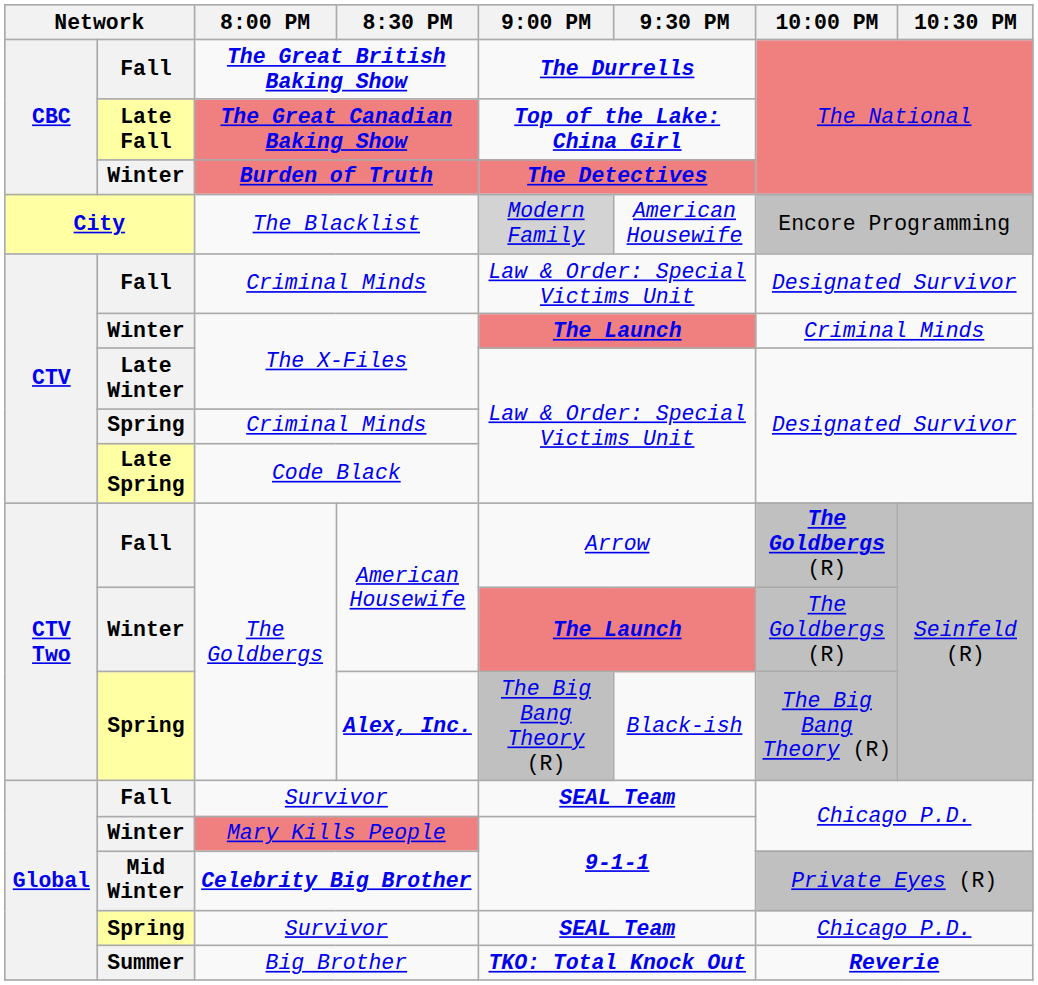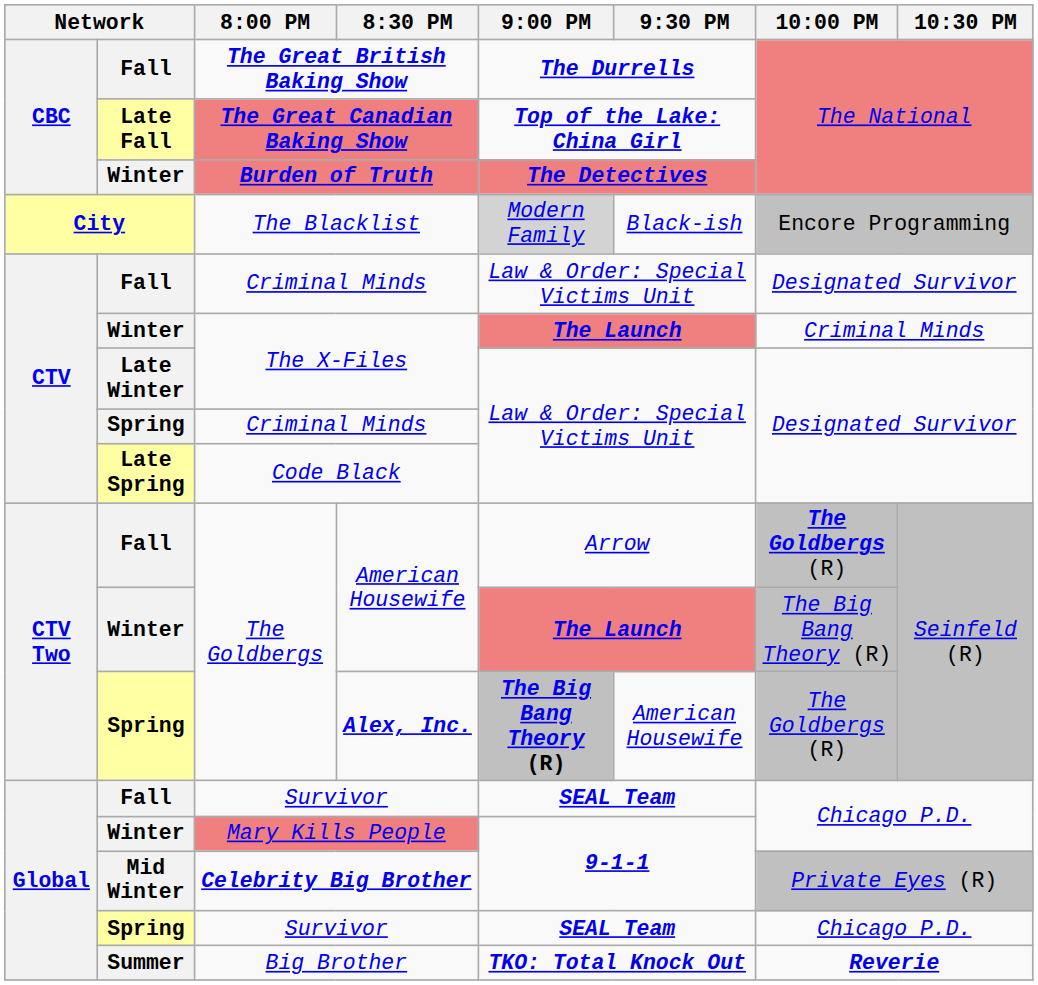The Blacklist | 9:30 PM: American Housewife -> Black-ish
Winter / American Housewife | 10:00 PM: The Goldbergs (R) -> The Big Bang Theory (R)
Alex, Inc. | 9:00 PM: normal -> bold
Alex, Inc. | 9:30 PM: Black-ish -> American Housewife
Alex, Inc. | 10:00 PM: The Big Bang Theory (R) -> The Goldbergs (R)
